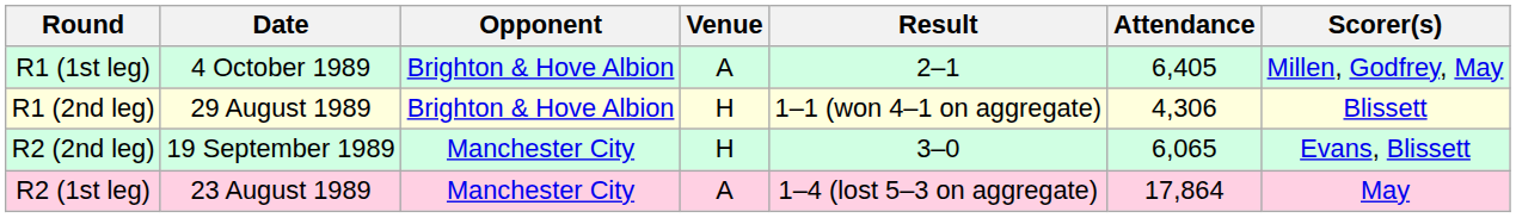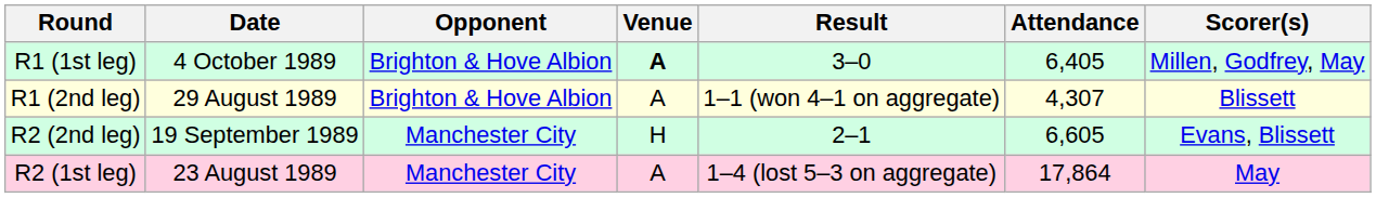R1 (1st leg) | Venue: normal -> bold
R1 (1st leg) | Result: 2–1 -> 3–0
R1 (2nd leg) | Venue: H -> A
R1 (2nd leg) | Attendance: 4,306 -> 4,307
R2 (2nd leg) | Result: 3–0 -> 2–1
R2 (2nd leg) | Attendance: 6,065 -> 6,605
